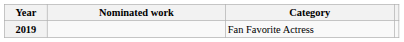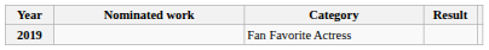+ column: Result
